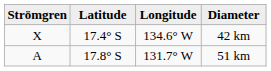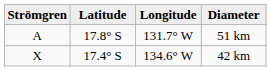rows swapped: 51 km <-> 42 km
